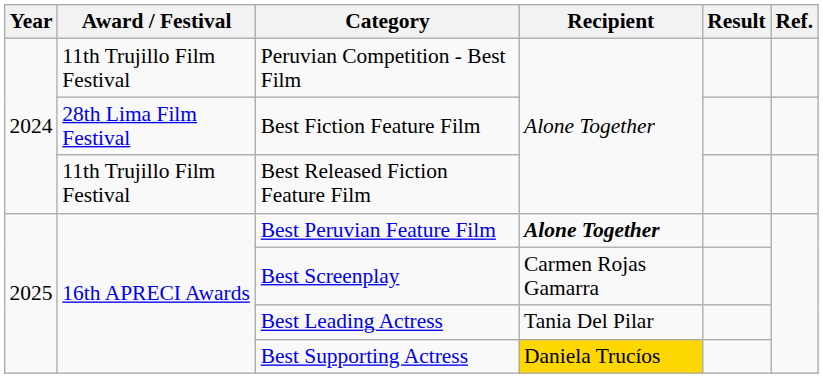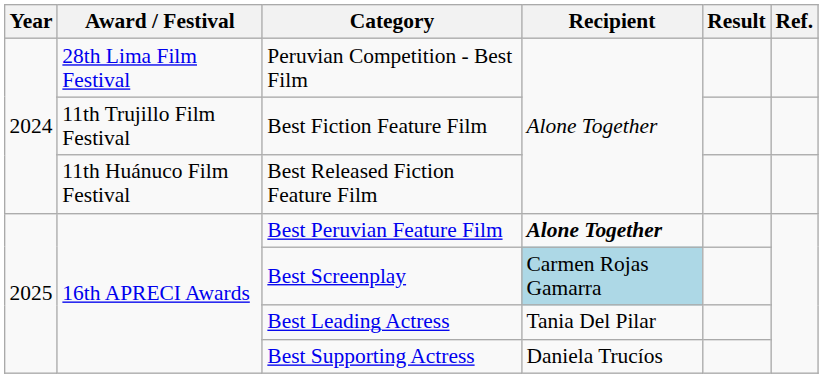Peruvian Competition - Best Film | Award / Festival: 11th Trujillo Film Festival -> 28th Lima Film Festival
Best Fiction Feature Film | Award / Festival: 28th Lima Film Festival -> 11th Trujillo Film Festival
Best Released Fiction Feature Film | Award / Festival: 11th Trujillo Film Festival -> 11th Huánuco Film Festival
Best Screenplay | Recipient: no background -> lightblue background
Best Supporting Actress | Recipient: gold background -> no background
